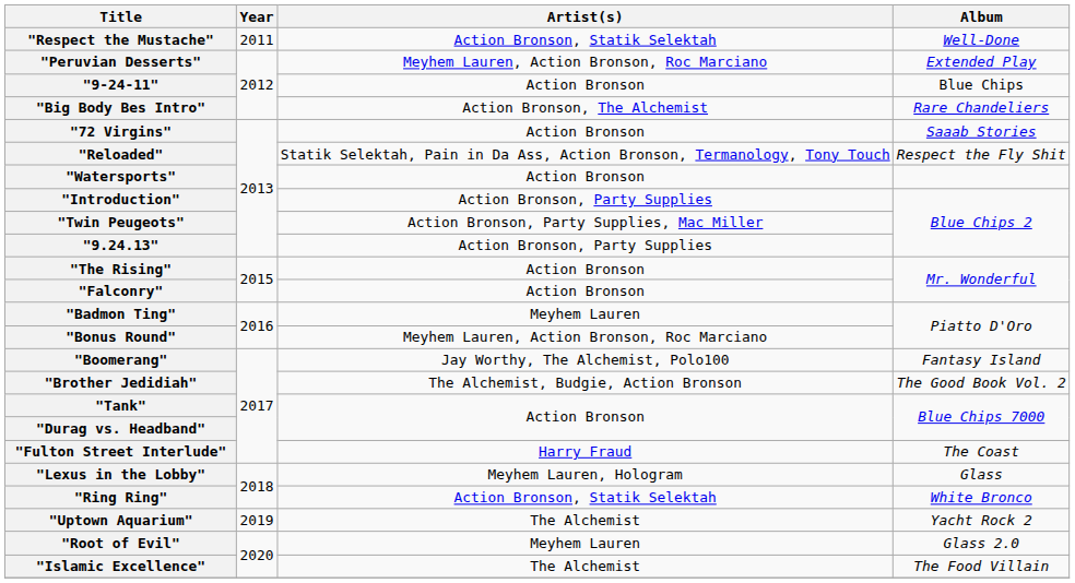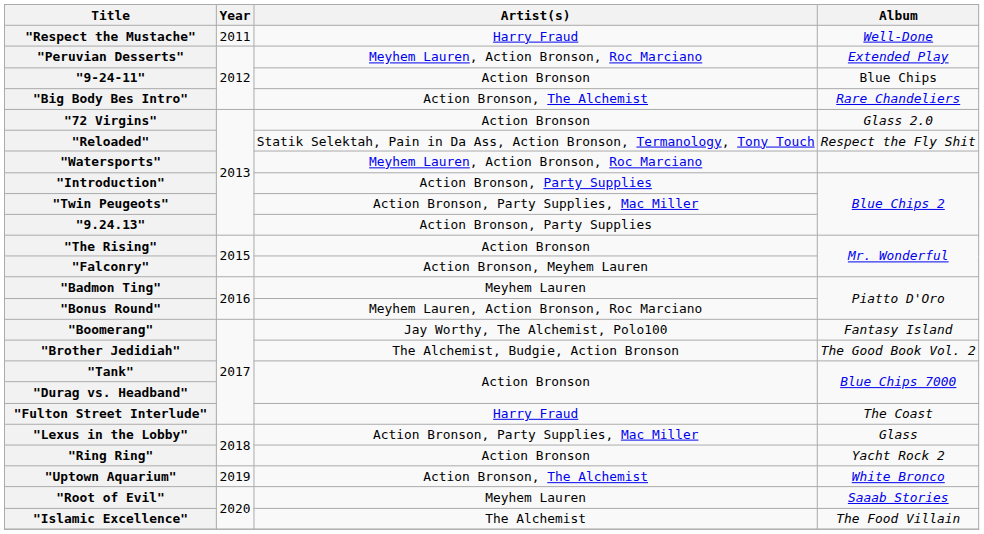"Respect the Mustache" | Artist(s): Action Bronson, Statik Selektah -> Harry Fraud
"72 Virgins" | Album: Saaab Stories -> Glass 2.0
"Watersports" | Artist(s): Action Bronson -> Meyhem Lauren, Action Bronson, Roc Marciano
"Falconry" | Artist(s): Action Bronson -> Action Bronson, Meyhem Lauren
"Lexus in the Lobby" | Artist(s): Meyhem Lauren, Hologram -> Action Bronson, Party Supplies, Mac Miller
"Ring Ring" | Artist(s): Action Bronson, Statik Selektah -> Action Bronson
"Ring Ring" | Album: White Bronco -> Yacht Rock 2
"Uptown Aquarium" | Artist(s): The Alchemist -> Action Bronson, The Alchemist
"Uptown Aquarium" | Album: Yacht Rock 2 -> White Bronco
"Root of Evil" | Album: Glass 2.0 -> Saaab Stories
